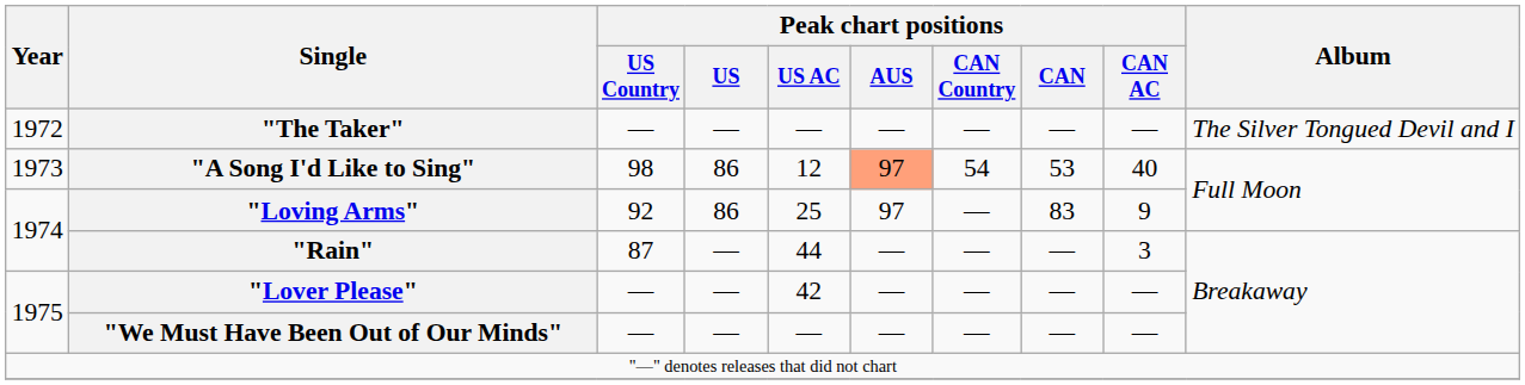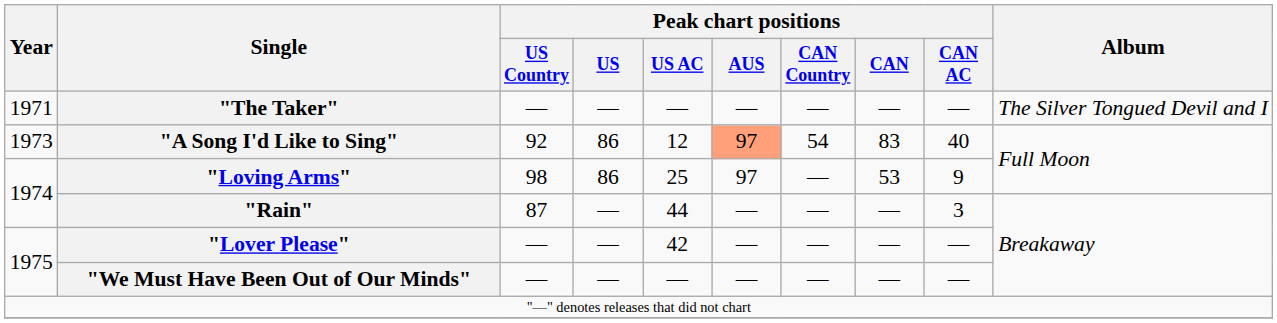"The Taker" | Year: 1972 -> 1971
"A Song I'd Like to Sing" | Peak chart positions / US Country: 98 -> 92
"A Song I'd Like to Sing" | Peak chart positions / CAN: 53 -> 83
"Loving Arms" | Peak chart positions / US Country: 92 -> 98
"Loving Arms" | Peak chart positions / CAN: 83 -> 53
